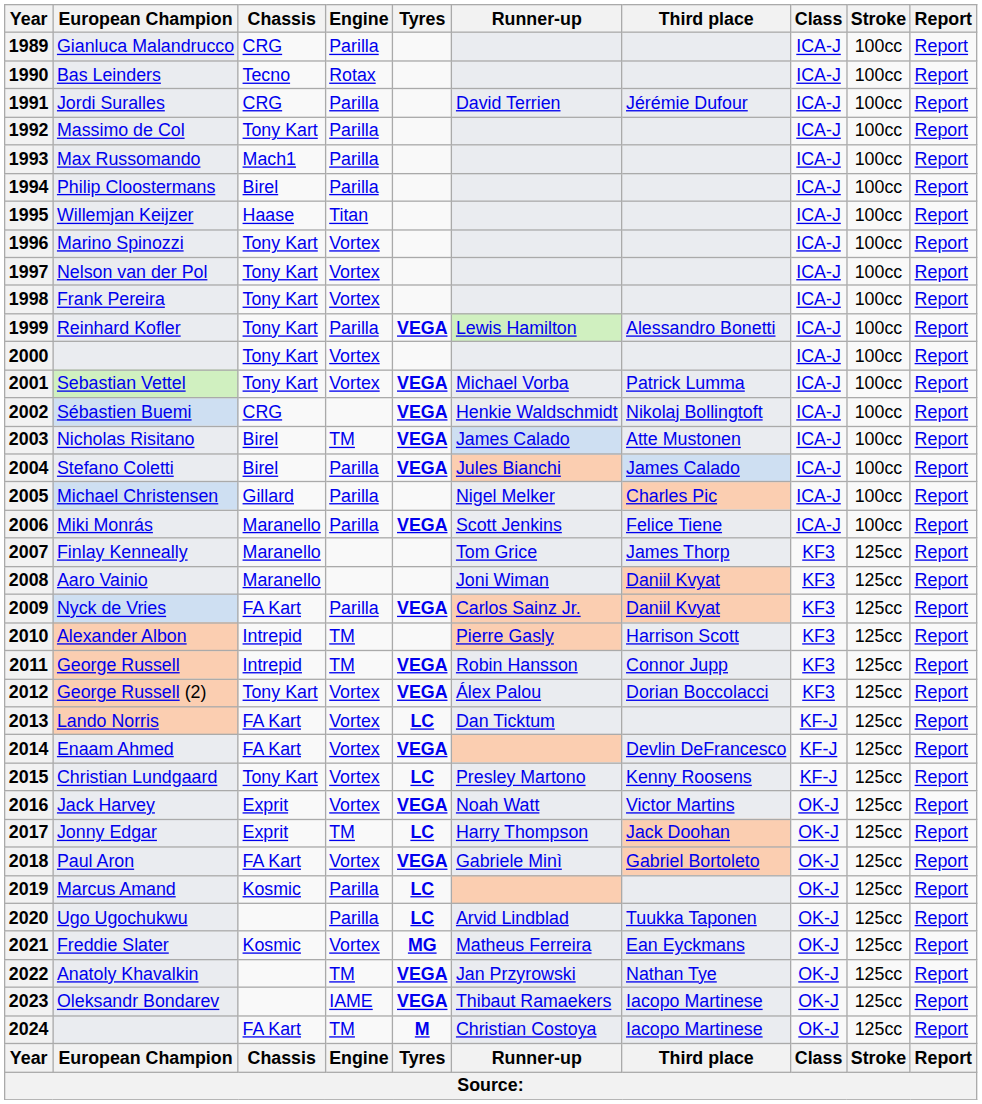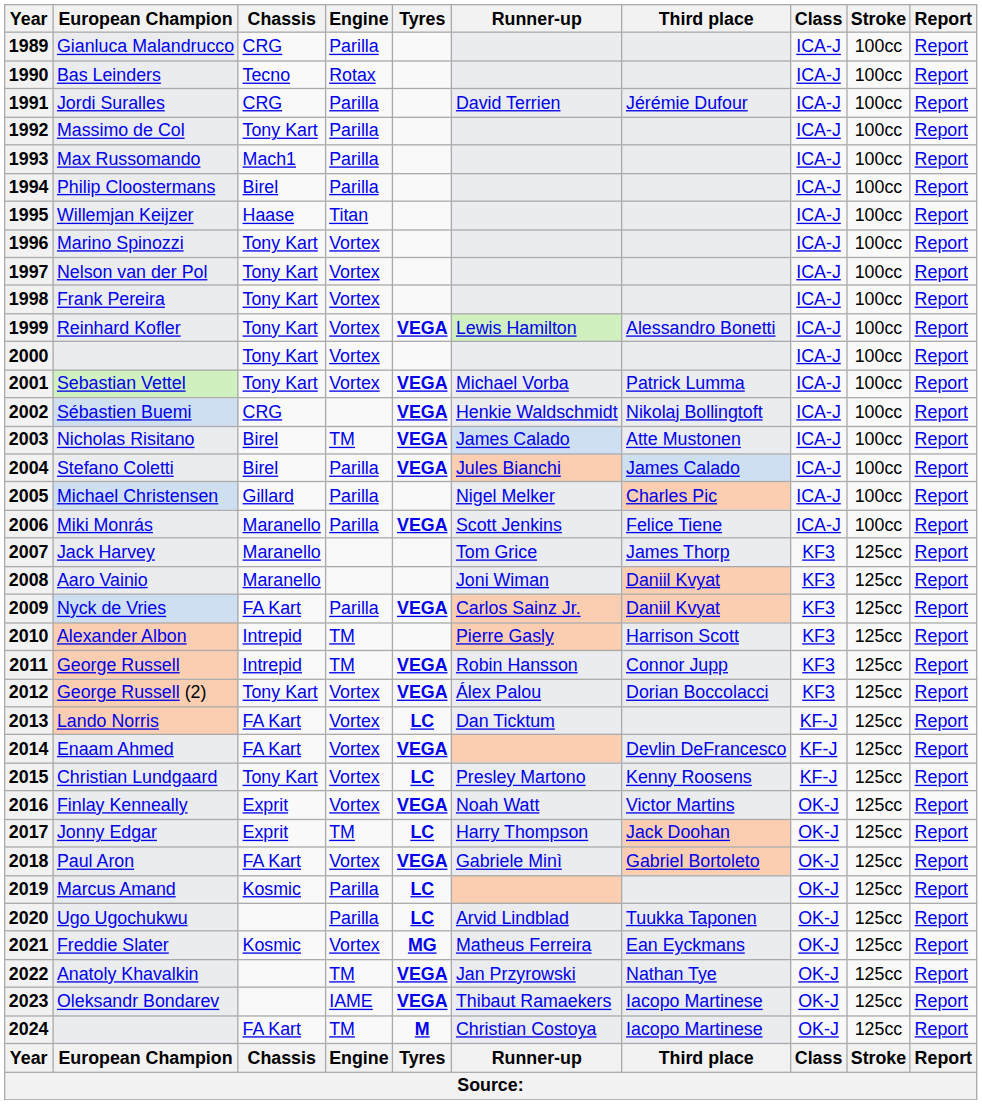1999 | Engine: Parilla -> Vortex
2007 | European Champion: Finlay Kenneally -> Jack Harvey
2016 | European Champion: Jack Harvey -> Finlay Kenneally
